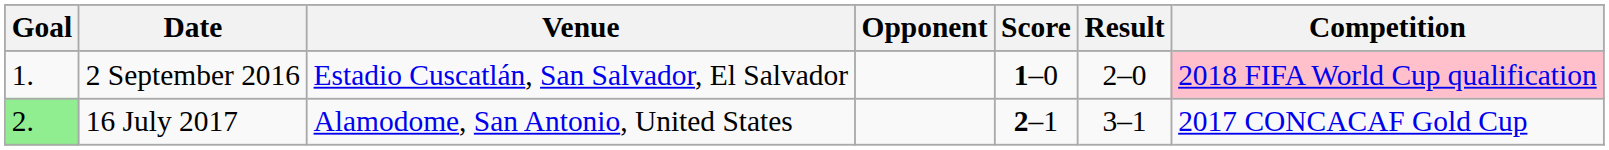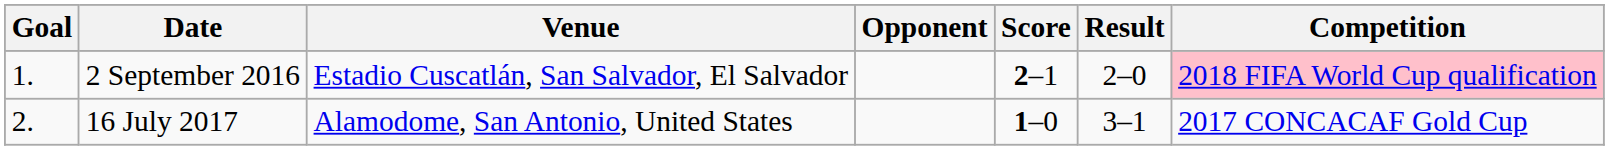2 September 2016 | Score: 1–0 -> 2–1
16 July 2017 | Goal: lightgreen background -> no background
16 July 2017 | Score: 2–1 -> 1–0
